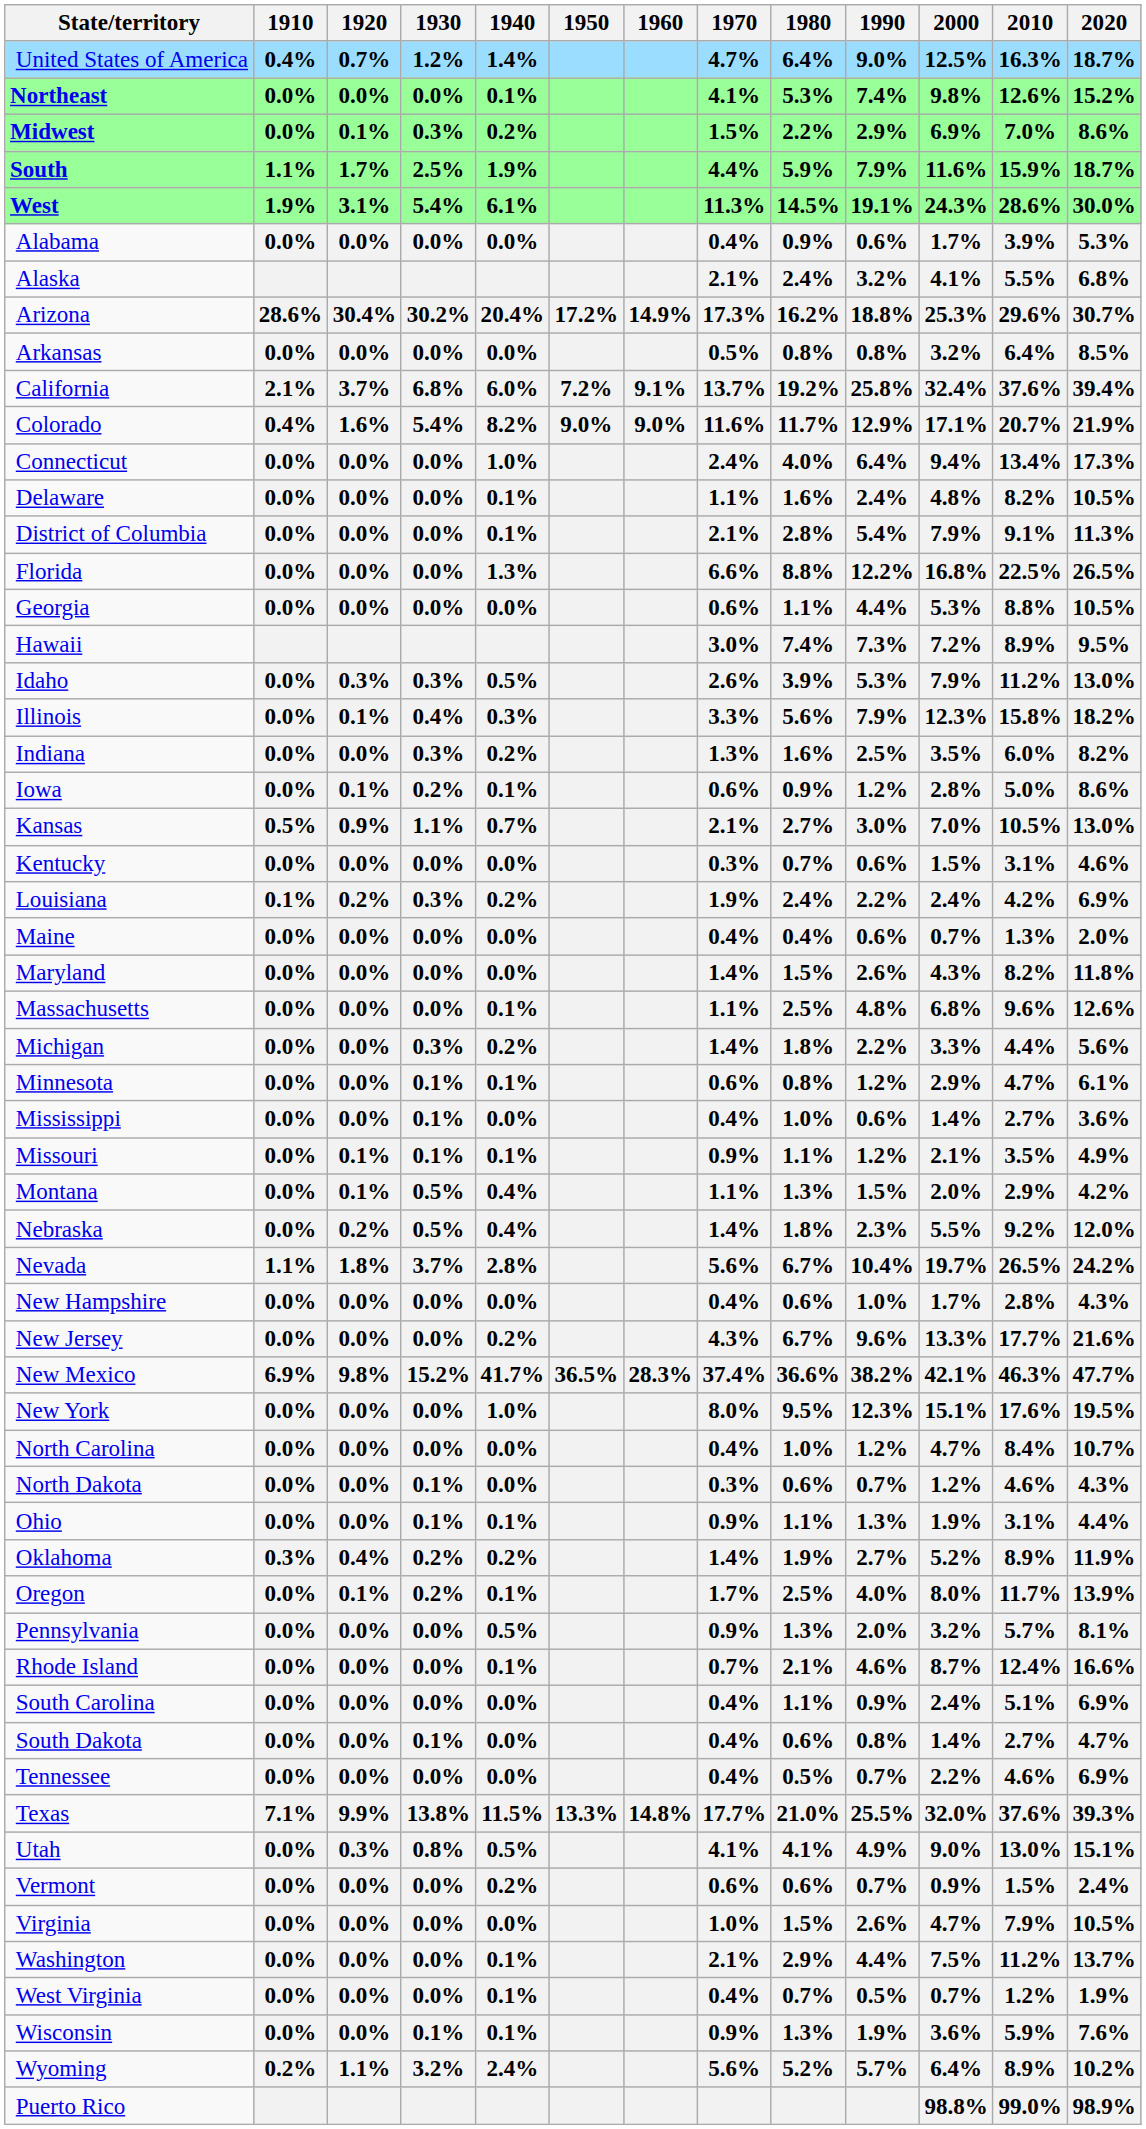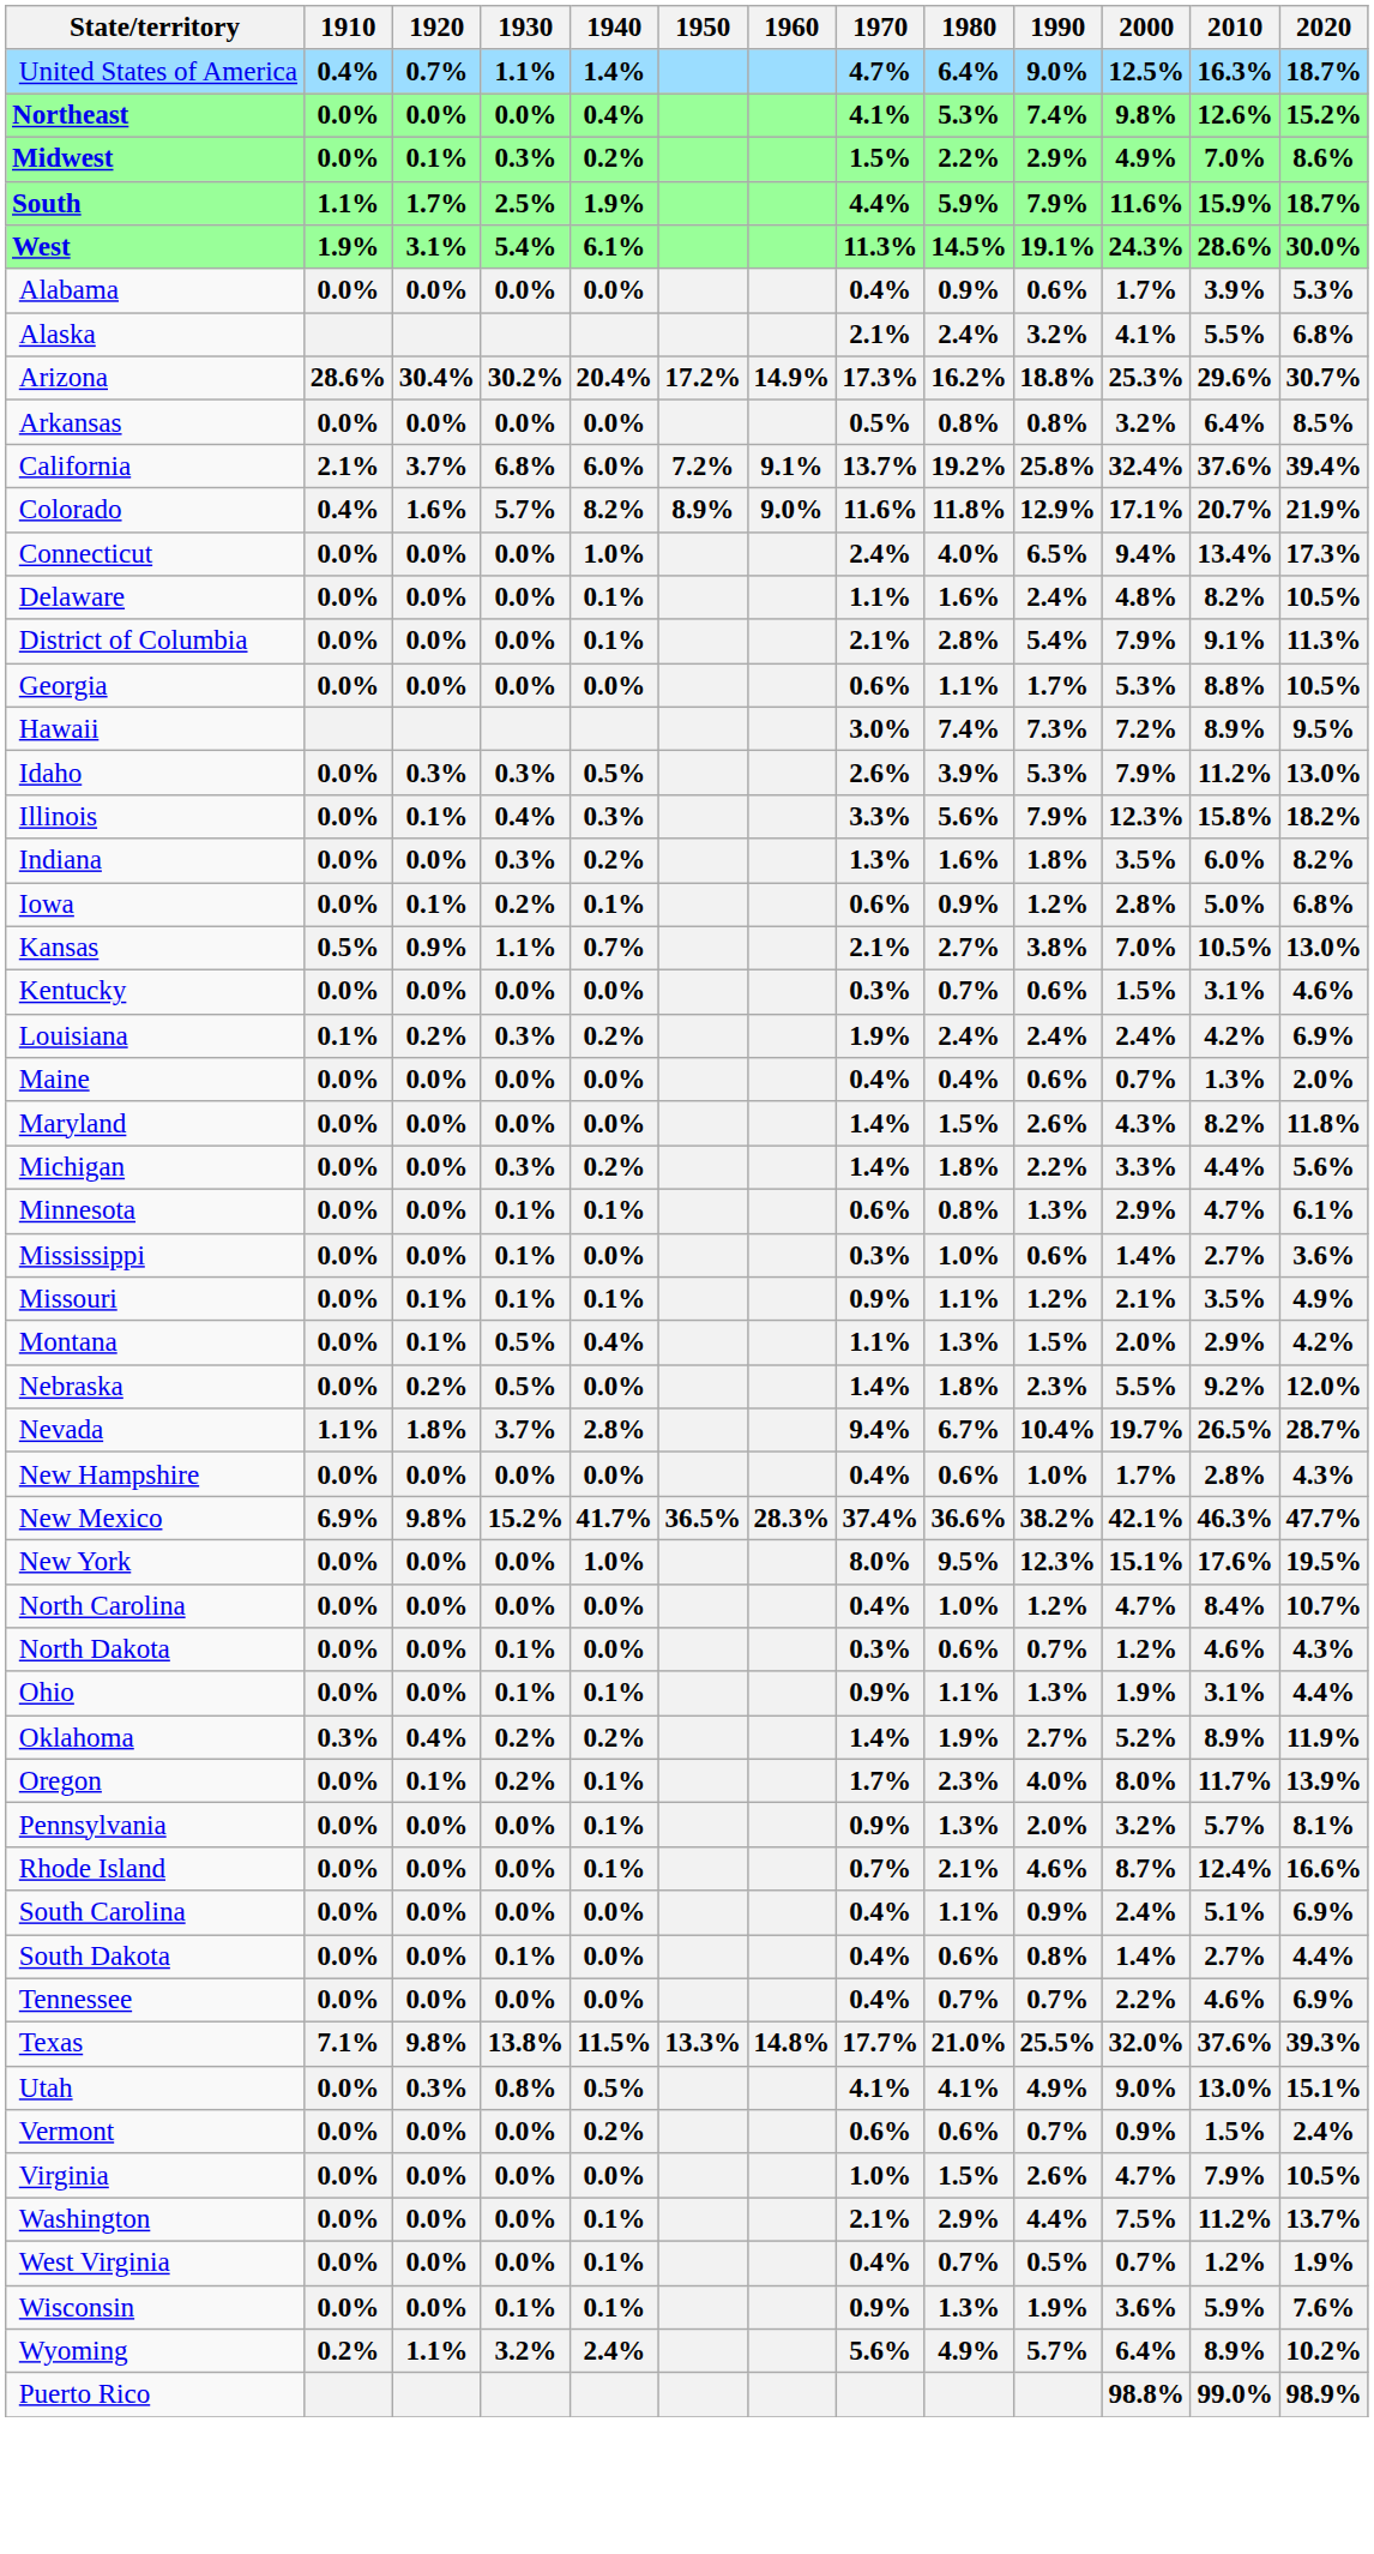United States of America | 1930: 1.2% -> 1.1%
Northeast | 1940: 0.1% -> 0.4%
Midwest | 2000: 6.9% -> 4.9%
Colorado | 1930: 5.4% -> 5.7%
Colorado | 1950: 9.0% -> 8.9%
Colorado | 1980: 11.7% -> 11.8%
Connecticut | 1990: 6.4% -> 6.5%
- row: Florida | 0.0% | 0.0% | 0.0% | 1.3% | 6.6% | 8.8% | 12.2% | 16.8% | 22.5% | 26.5%
Georgia | 1990: 4.4% -> 1.7%
Indiana | 1990: 2.5% -> 1.8%
Iowa | 2020: 8.6% -> 6.8%
Kansas | 1990: 3.0% -> 3.8%
Louisiana | 1990: 2.2% -> 2.4%
- row: Massachusetts | 0.0% | 0.0% | 0.0% | 0.1% | 1.1% | 2.5% | 4.8% | 6.8% | 9.6% | 12.6%
Minnesota | 1990: 1.2% -> 1.3%
Mississippi | 1970: 0.4% -> 0.3%
Nebraska | 1940: 0.4% -> 0.0%
Nevada | 1970: 5.6% -> 9.4%
Nevada | 2020: 24.2% -> 28.7%
- row: New Jersey | 0.0% | 0.0% | 0.0% | 0.2% | 4.3% | 6.7% | 9.6% | 13.3% | 17.7% | 21.6%
Oregon | 1980: 2.5% -> 2.3%
Pennsylvania | 1940: 0.5% -> 0.1%
South Dakota | 2020: 4.7% -> 4.4%
Tennessee | 1980: 0.5% -> 0.7%
Texas | 1920: 9.9% -> 9.8%
Wyoming | 1980: 5.2% -> 4.9%
